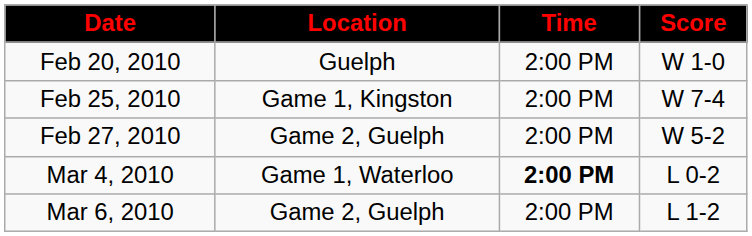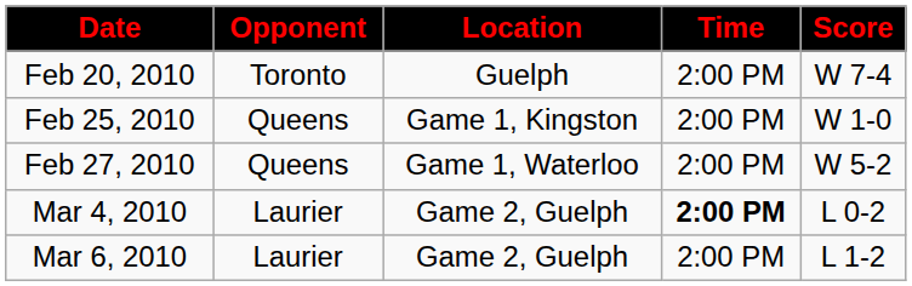+ column: Opponent | Toronto | Queens | Queens | Laurier | Laurier
Feb 20, 2010 | Score: W 1-0 -> W 7-4
Feb 25, 2010 | Score: W 7-4 -> W 1-0
Feb 27, 2010 | Location: Game 2, Guelph -> Game 1, Waterloo
Mar 4, 2010 | Location: Game 1, Waterloo -> Game 2, Guelph
